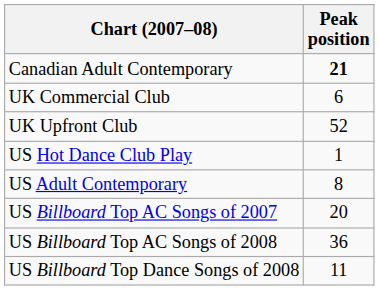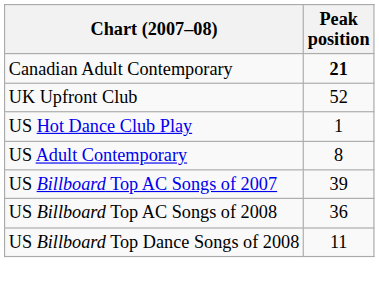- row: UK Commercial Club | 6
US Billboard Top AC Songs of 2007 | Peak position: 20 -> 39
